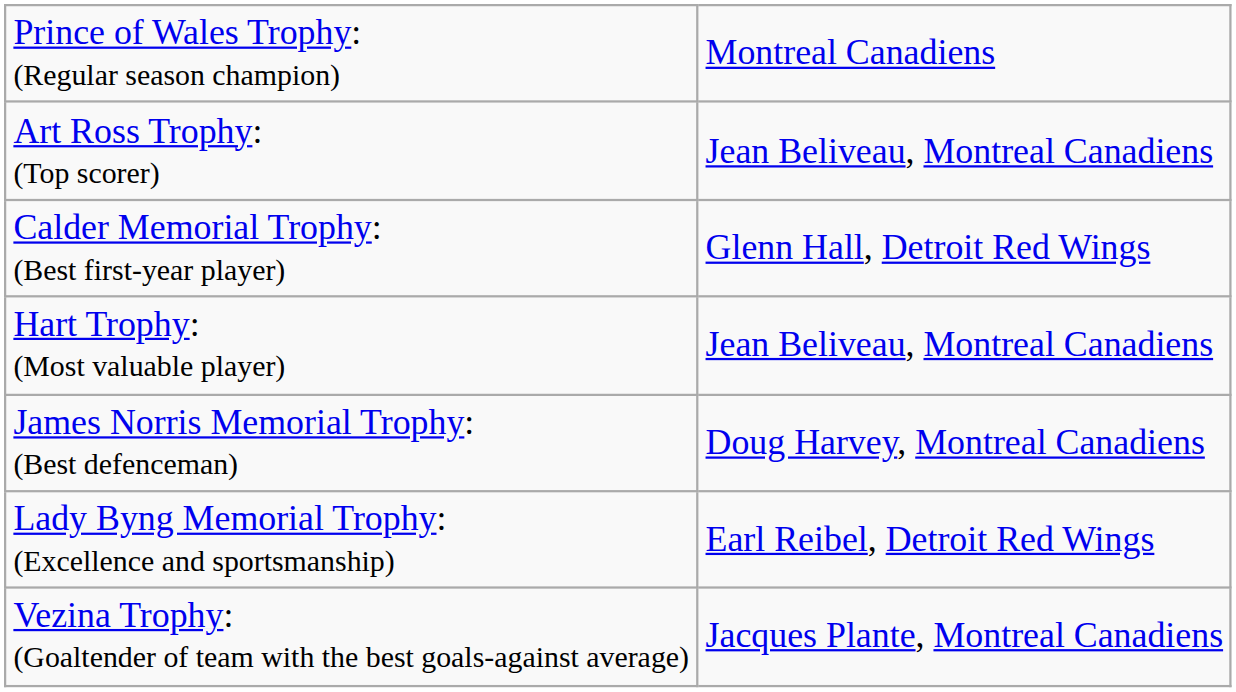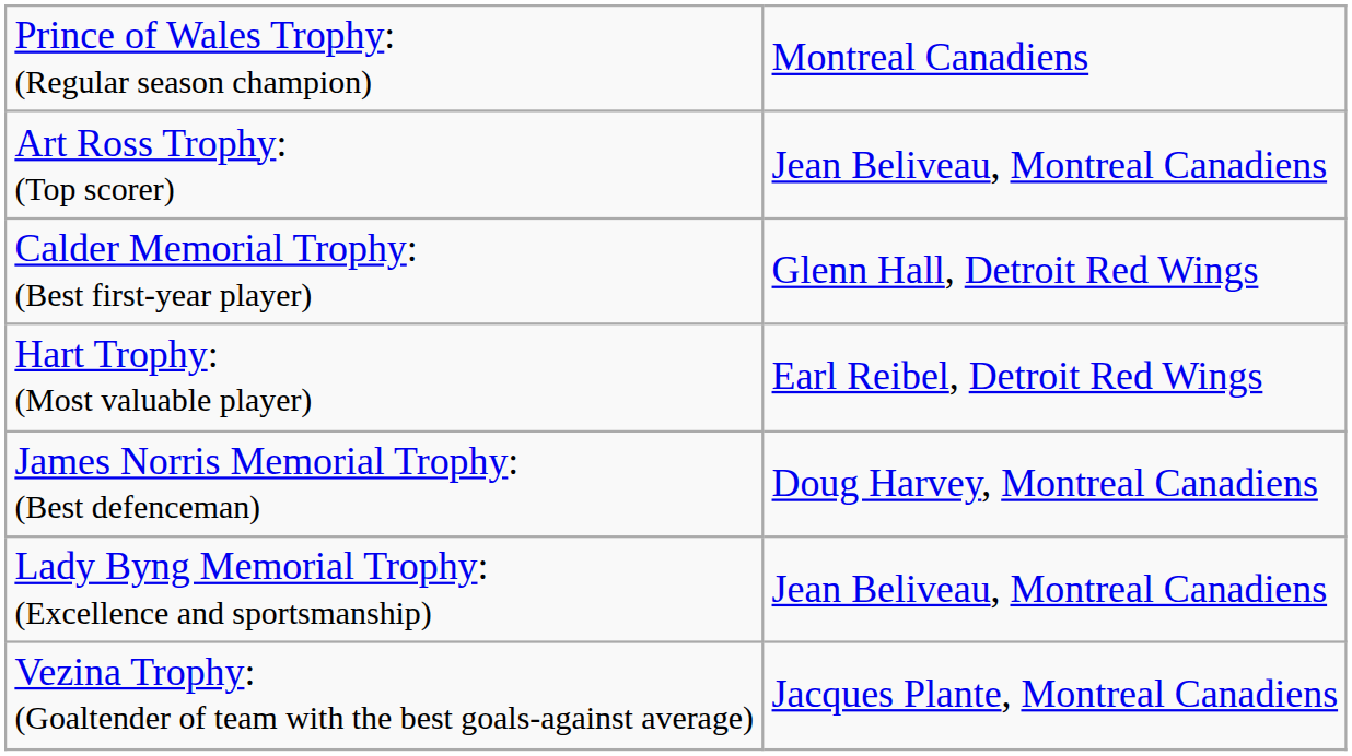Hart Trophy: (Most valuable player) | column 2: Jean Beliveau, Montreal Canadiens -> Earl Reibel, Detroit Red Wings
Lady Byng Memorial Trophy: (Excellence and sportsmanship) | column 2: Earl Reibel, Detroit Red Wings -> Jean Beliveau, Montreal Canadiens
